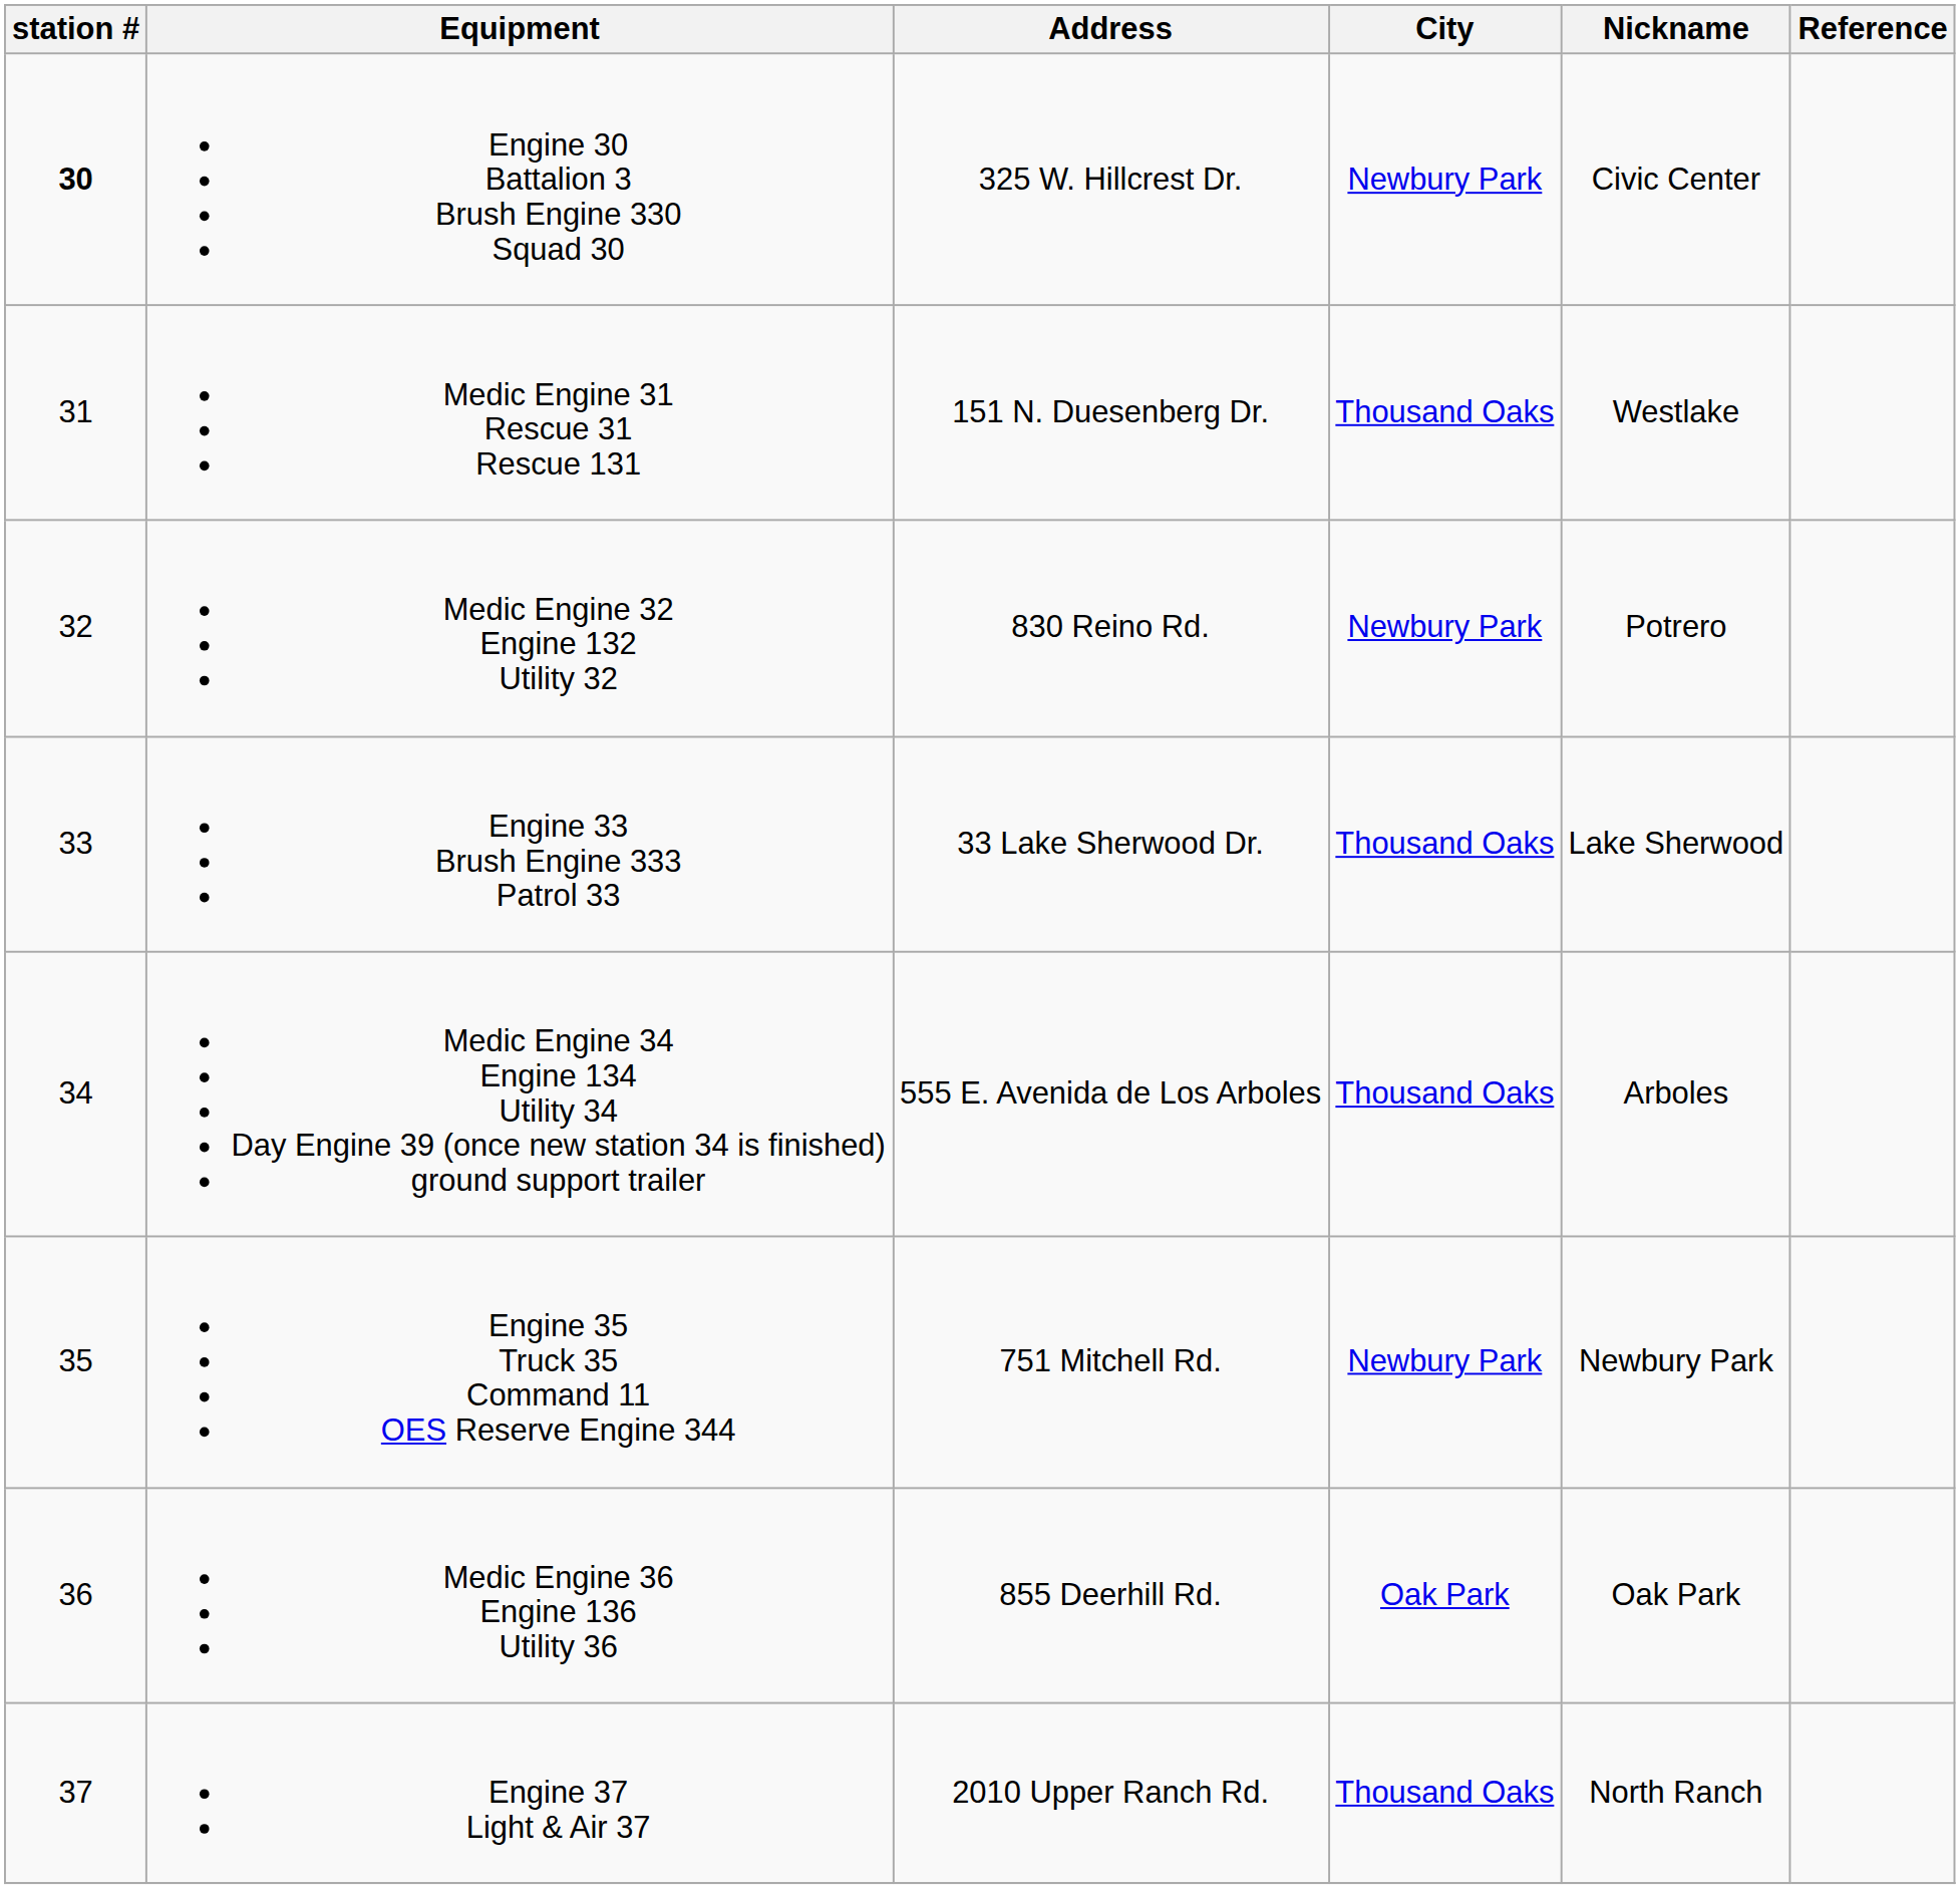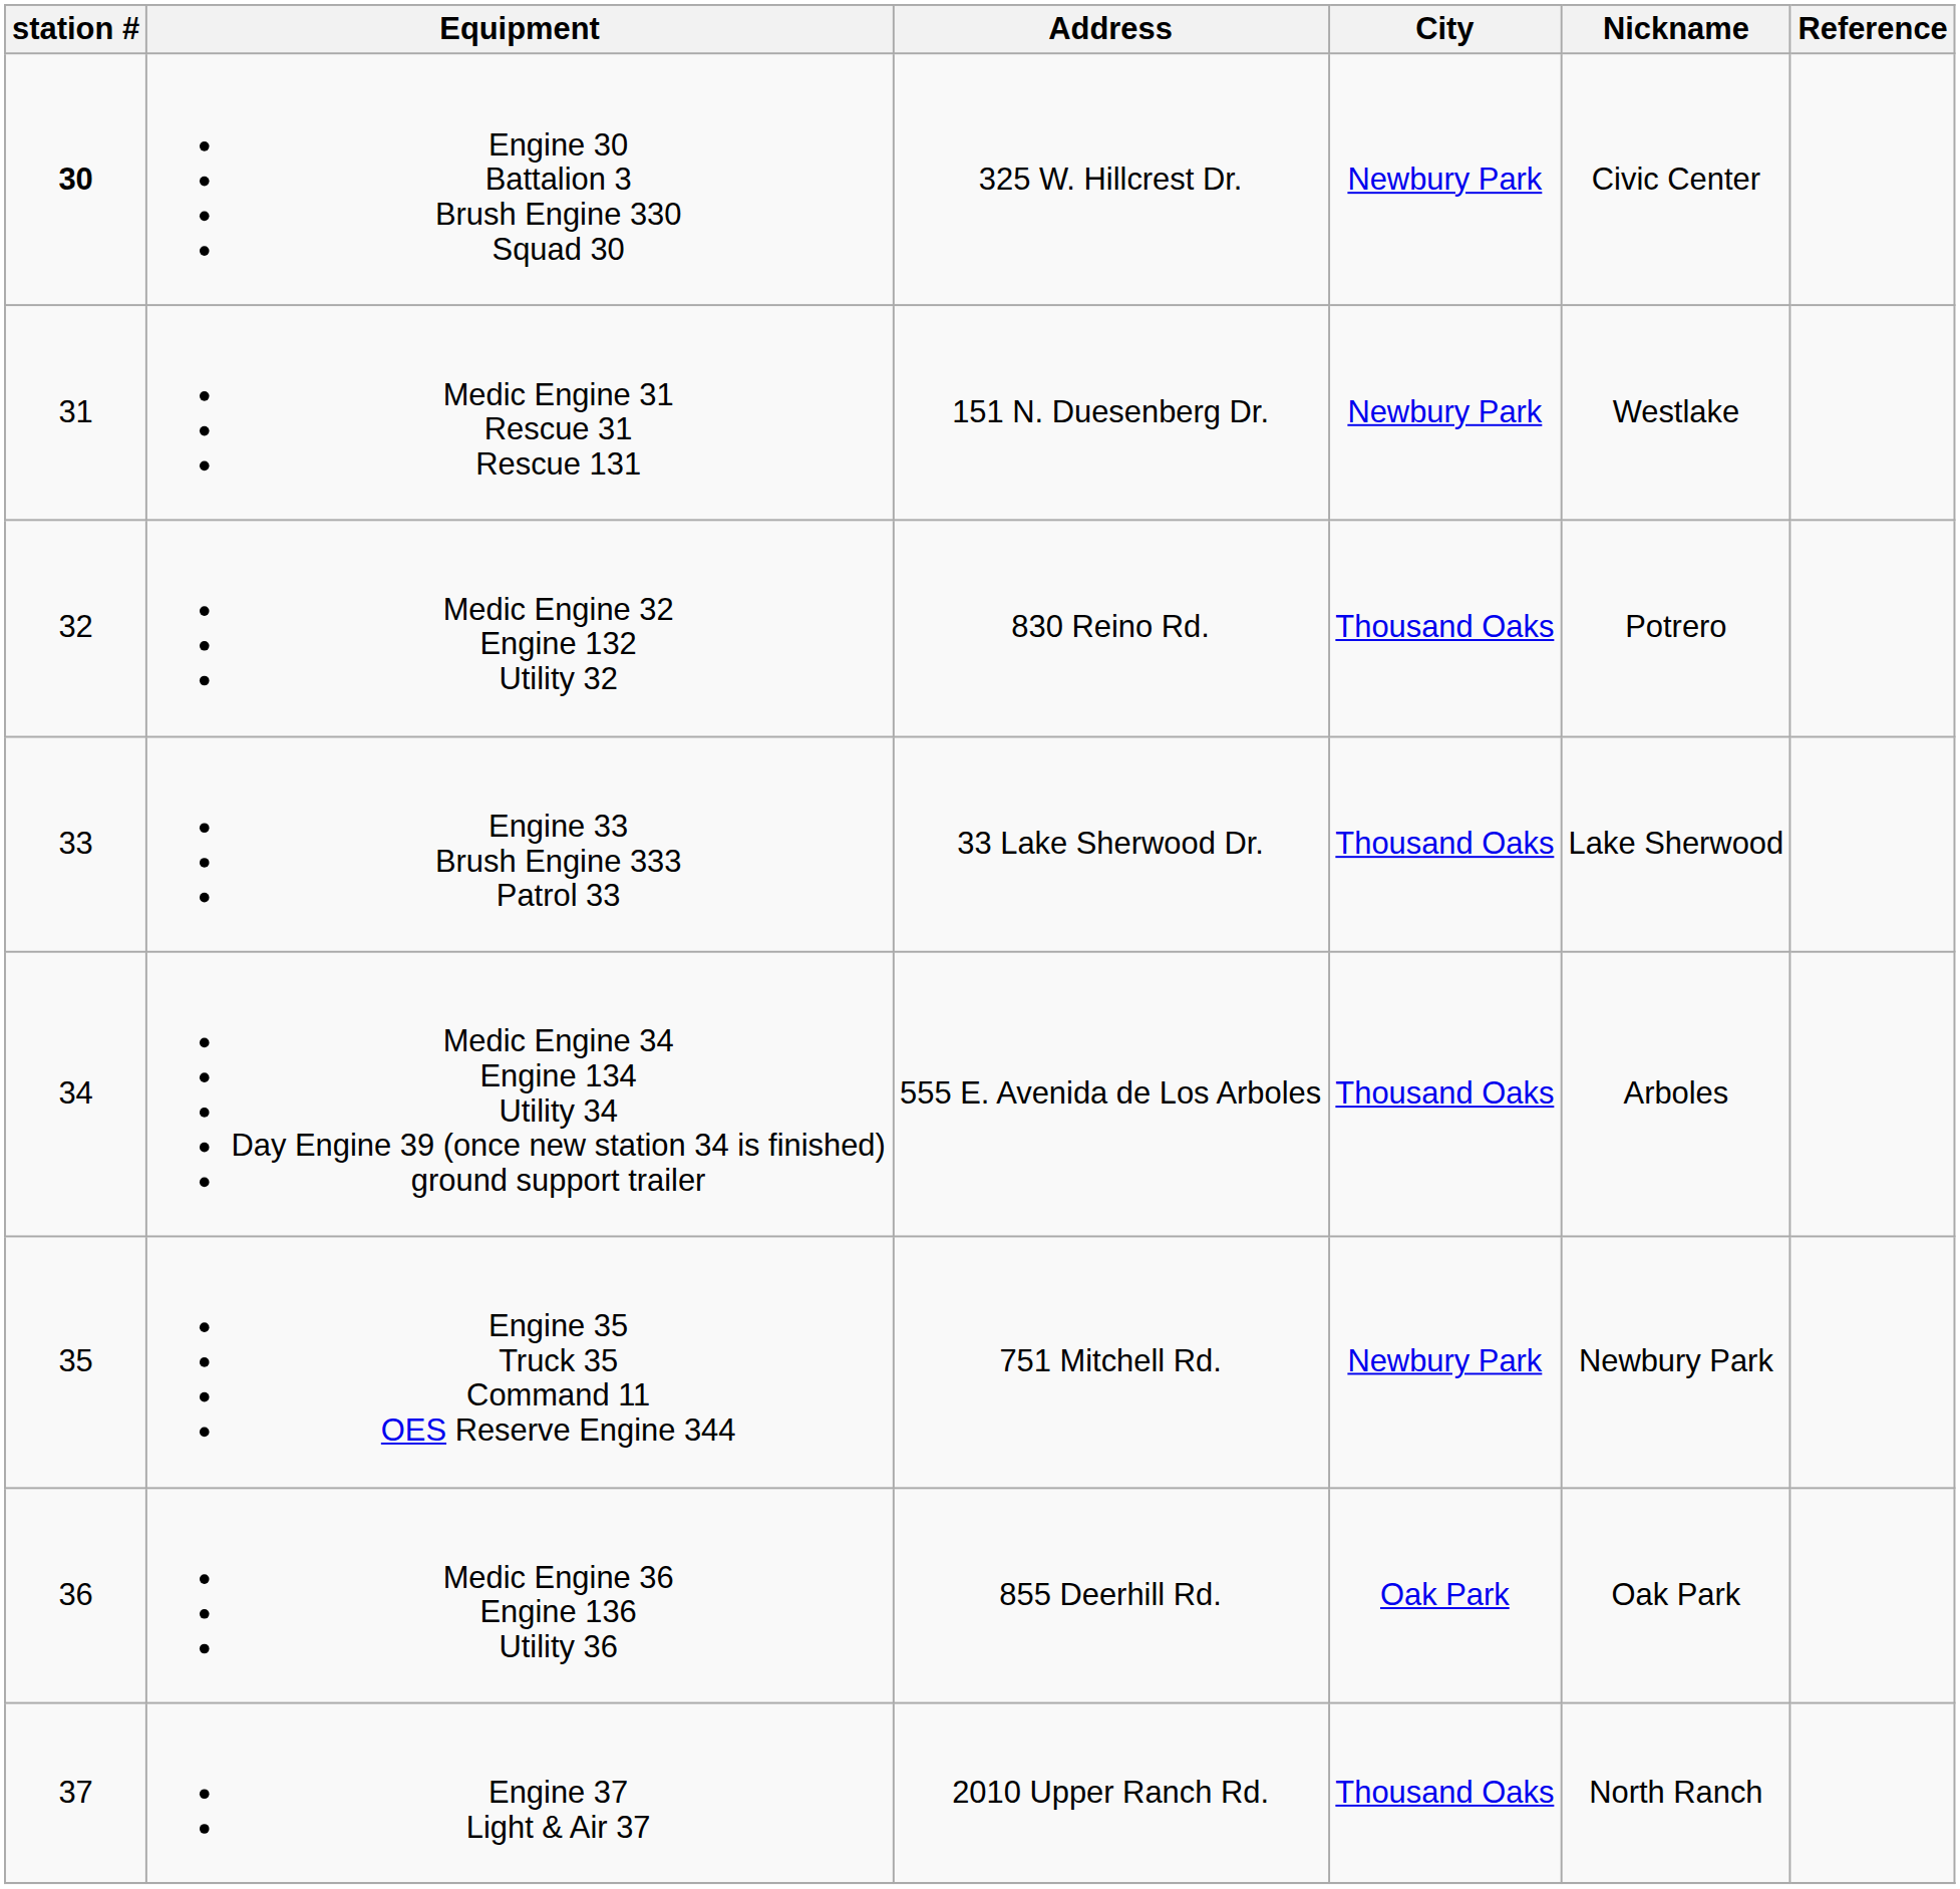Medic Engine 31 Rescue 31 Rescue 131 | City: Thousand Oaks -> Newbury Park
Medic Engine 32 Engine 132 Utility 32 | City: Newbury Park -> Thousand Oaks
